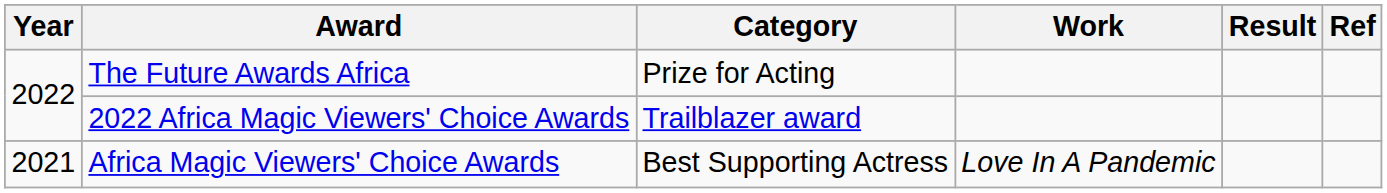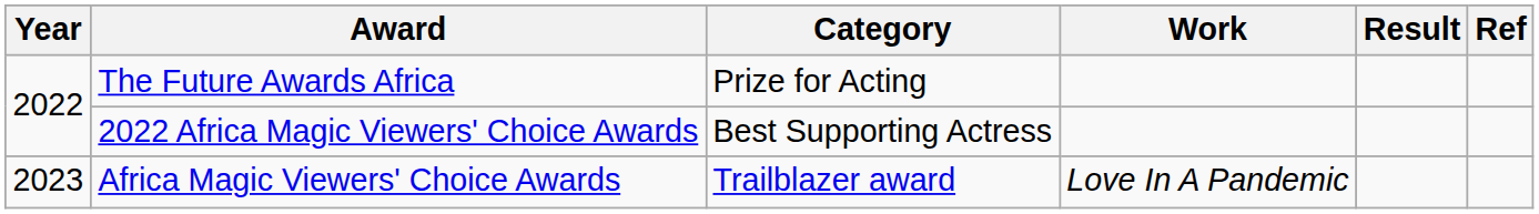2022 Africa Magic Viewers' Choice Awards | Category: Trailblazer award -> Best Supporting Actress
Africa Magic Viewers' Choice Awards | Year: 2021 -> 2023
Africa Magic Viewers' Choice Awards | Category: Best Supporting Actress -> Trailblazer award
